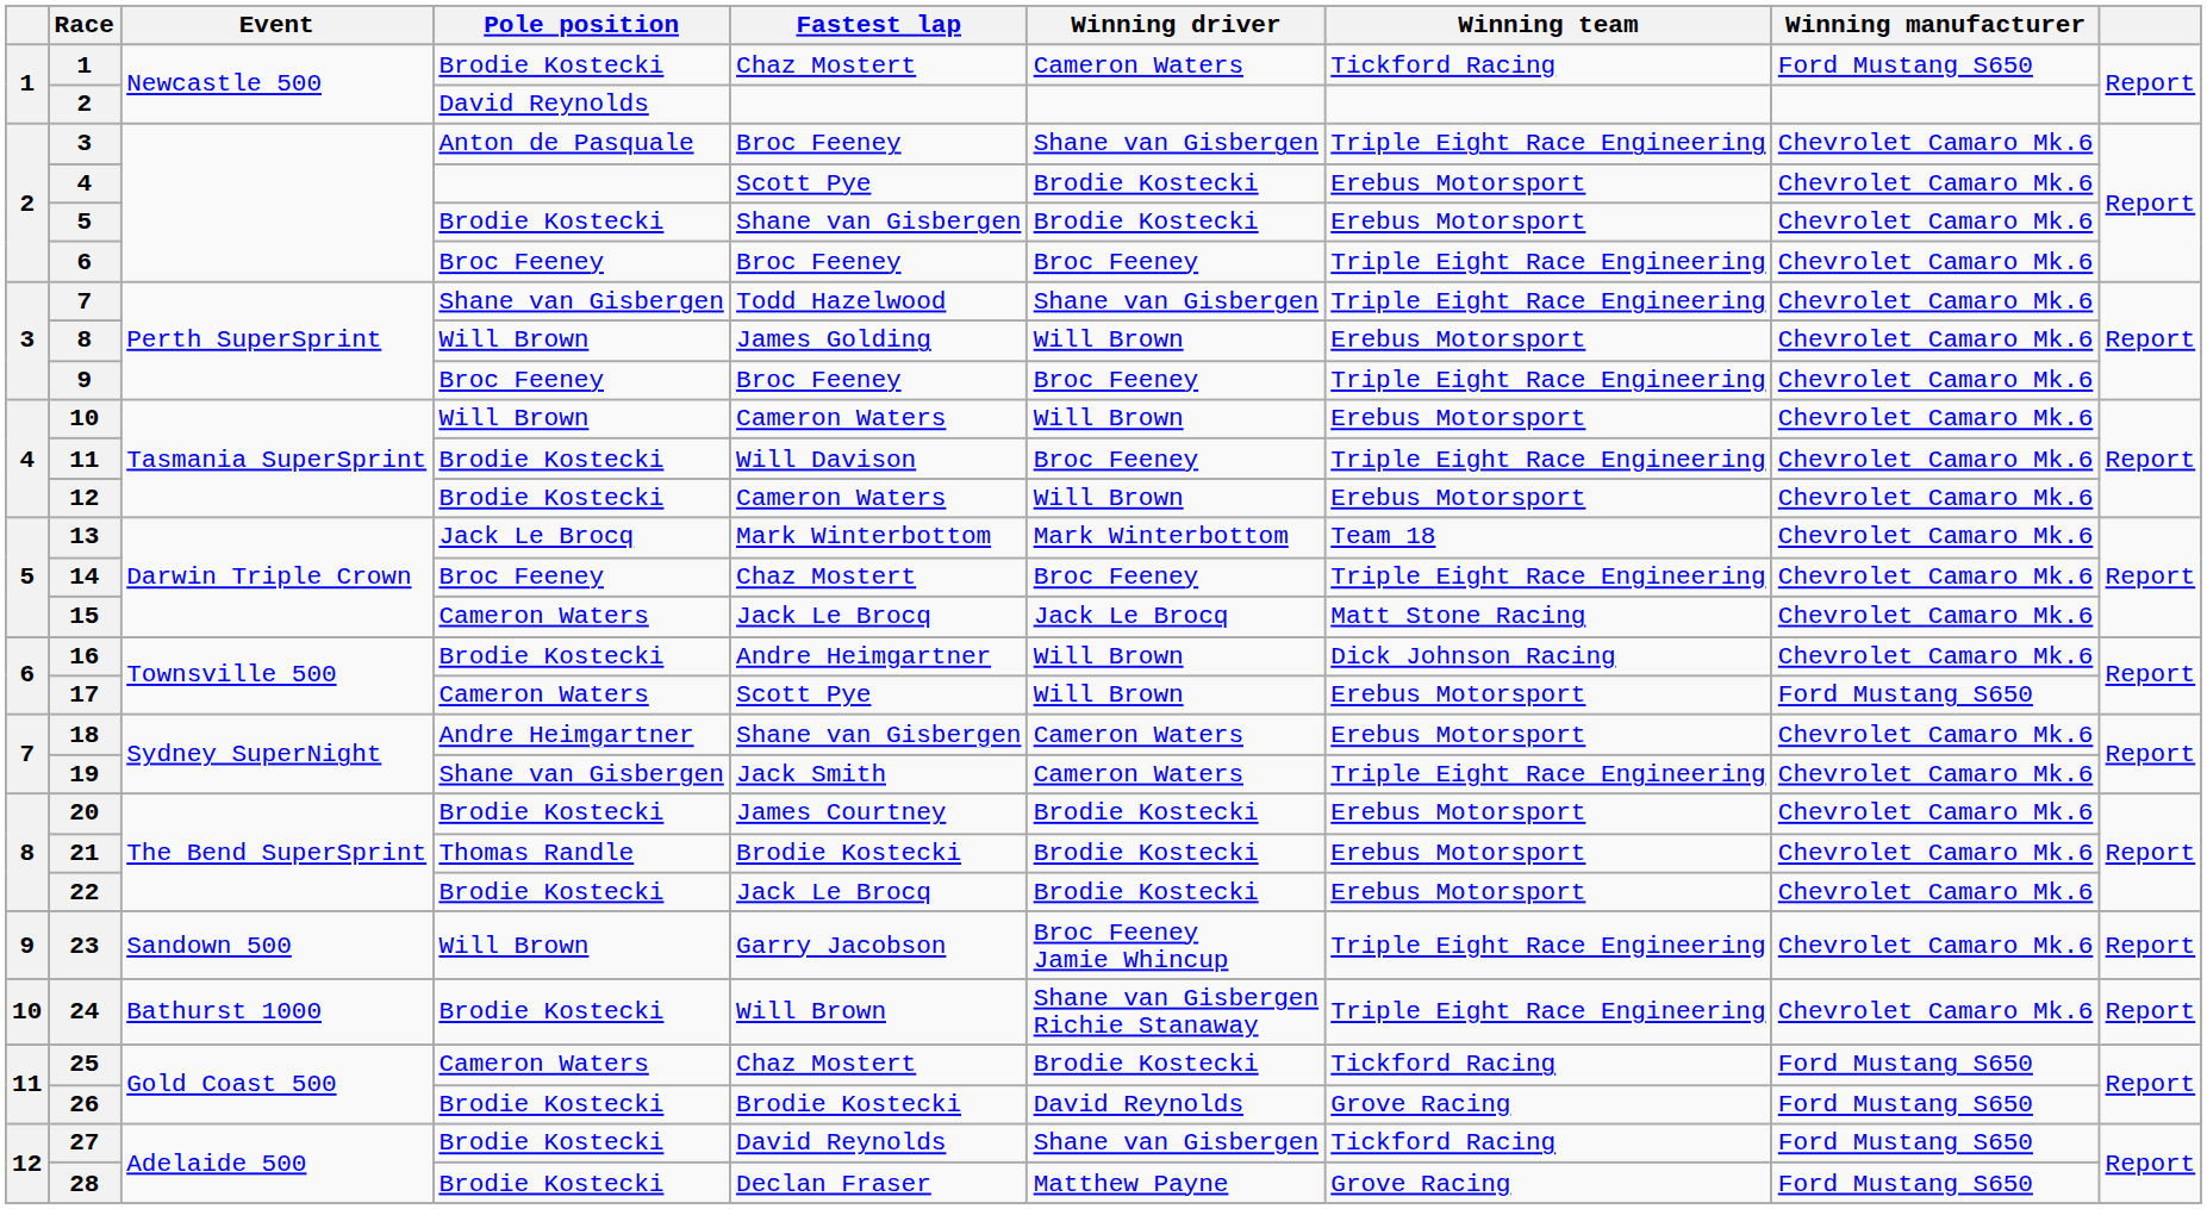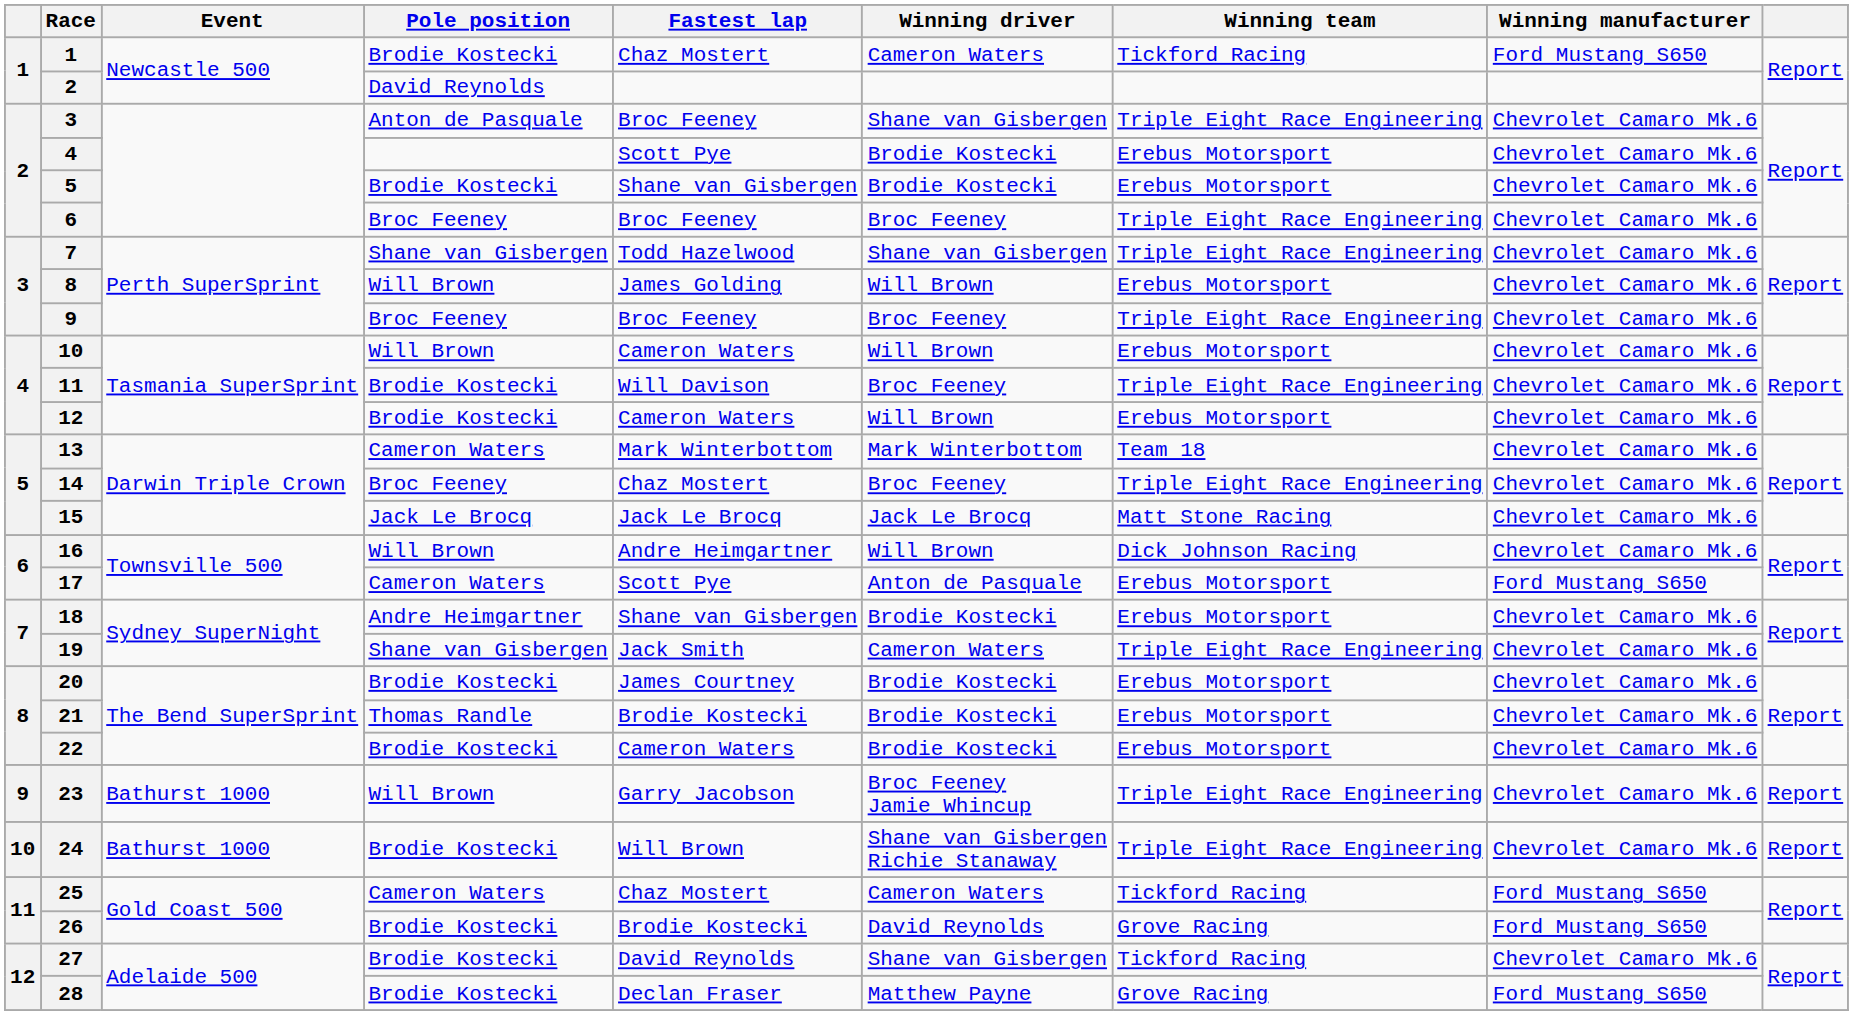13 | Pole position: Jack Le Brocq -> Cameron Waters
15 | Pole position: Cameron Waters -> Jack Le Brocq
16 | Pole position: Brodie Kostecki -> Will Brown
17 | Winning driver: Will Brown -> Anton de Pasquale
18 | Winning driver: Cameron Waters -> Brodie Kostecki
22 | Fastest lap: Jack Le Brocq -> Cameron Waters
23 | Event: Sandown 500 -> Bathurst 1000
25 | Winning driver: Brodie Kostecki -> Cameron Waters
27 | Winning manufacturer: Ford Mustang S650 -> Chevrolet Camaro Mk.6
